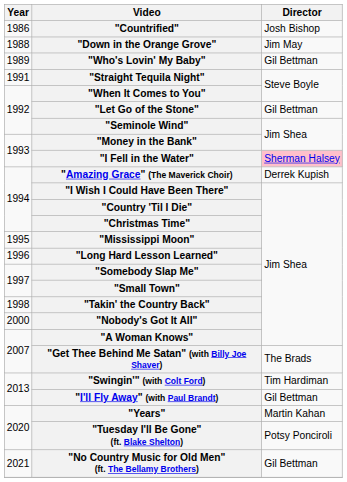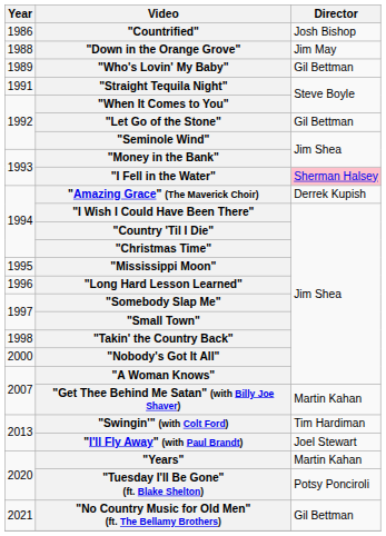"Get Thee Behind Me Satan" (with Billy Joe Shaver) | Director: The Brads -> Martin Kahan
"I'll Fly Away" (with Paul Brandt) | Director: Gil Bettman -> Joel Stewart
